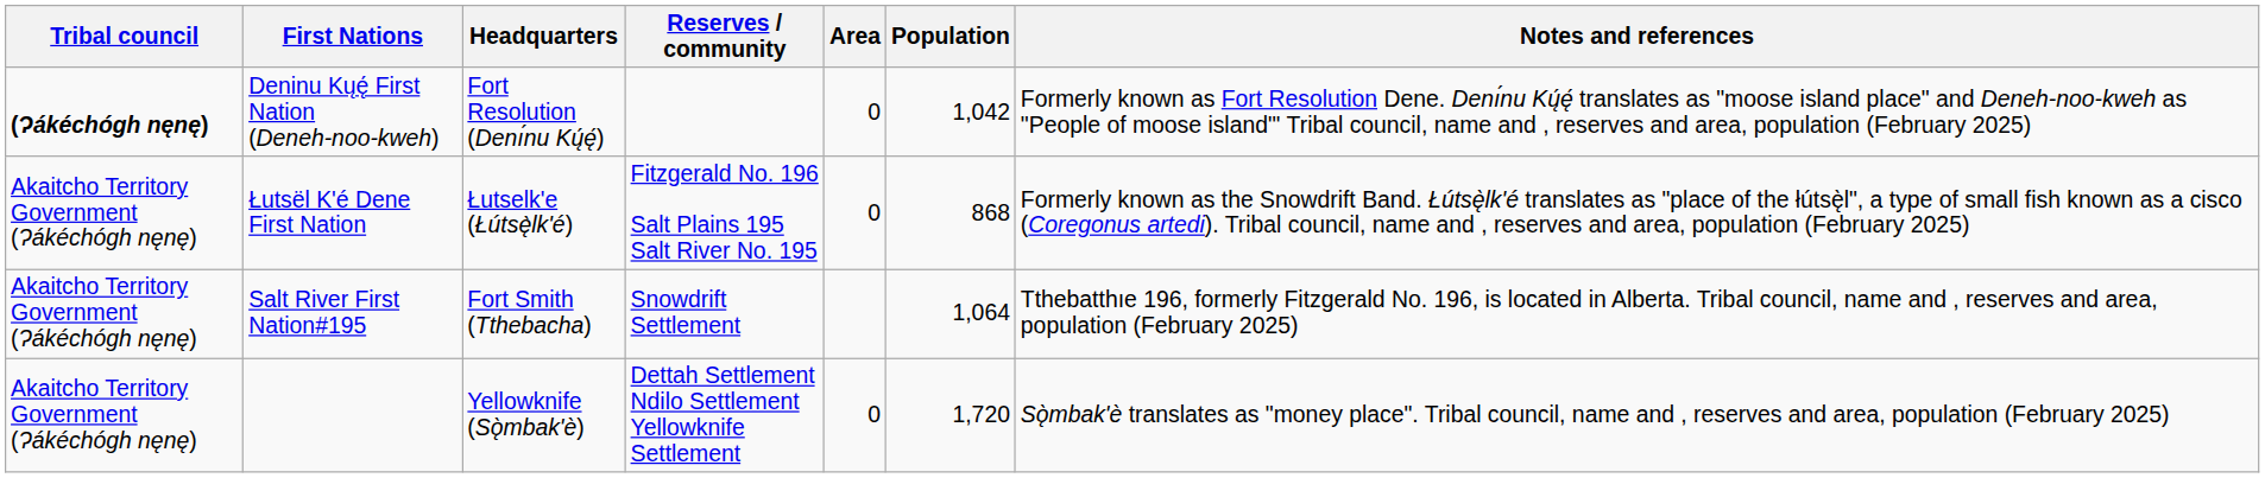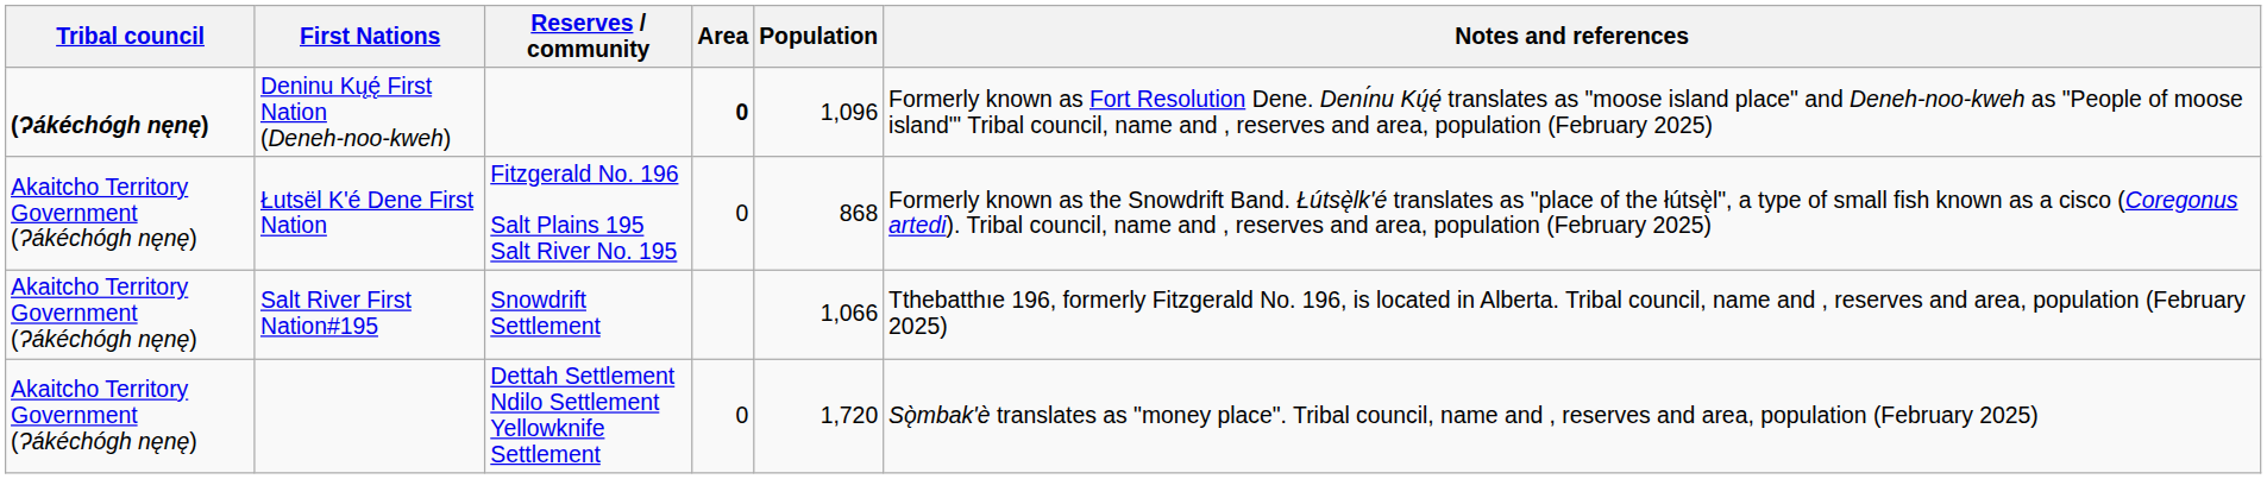- column: Headquarters | Fort Resolution (Denı́nu Kų́ę́) | Łutselk'e (Łútsę̀lk'é) | Fort Smith (Tthebacha) | Yellowknife (Sǫ̀mbak'è)
Deninu Kųę́ First Nation (Deneh-noo-kweh) | Area: normal -> bold
Deninu Kųę́ First Nation (Deneh-noo-kweh) | Population: 1,042 -> 1,096
Salt River First Nation#195 | Population: 1,064 -> 1,066
